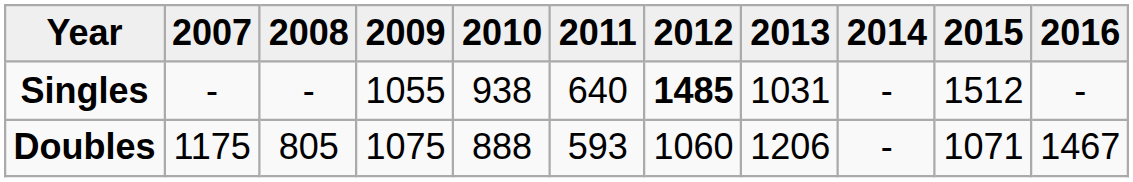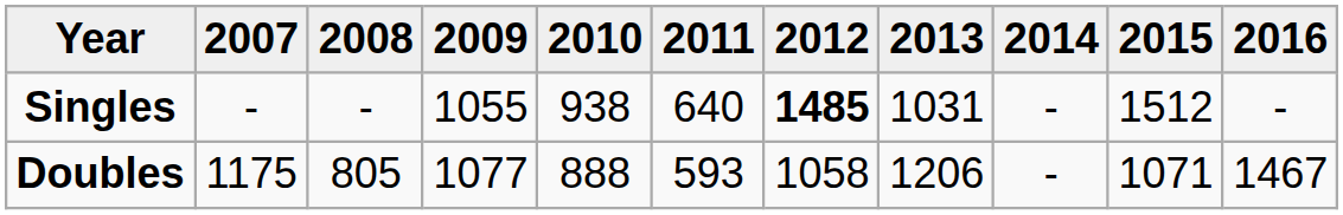Doubles | 2009: 1075 -> 1077
Doubles | 2012: 1060 -> 1058
